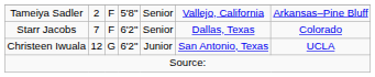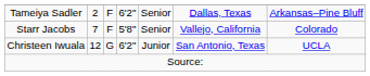Tameiya Sadler | column 4: 5'8" -> 6'2"
Tameiya Sadler | column 6: Vallejo, California -> Dallas, Texas
Starr Jacobs | column 4: 6'2" -> 5'8"
Starr Jacobs | column 6: Dallas, Texas -> Vallejo, California
